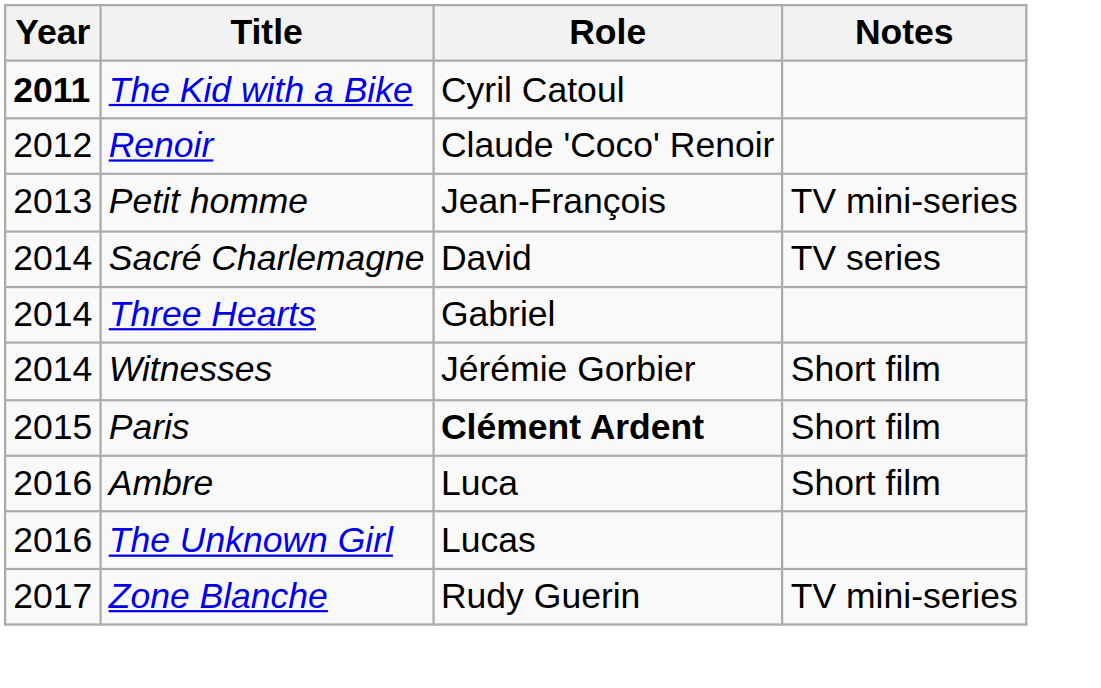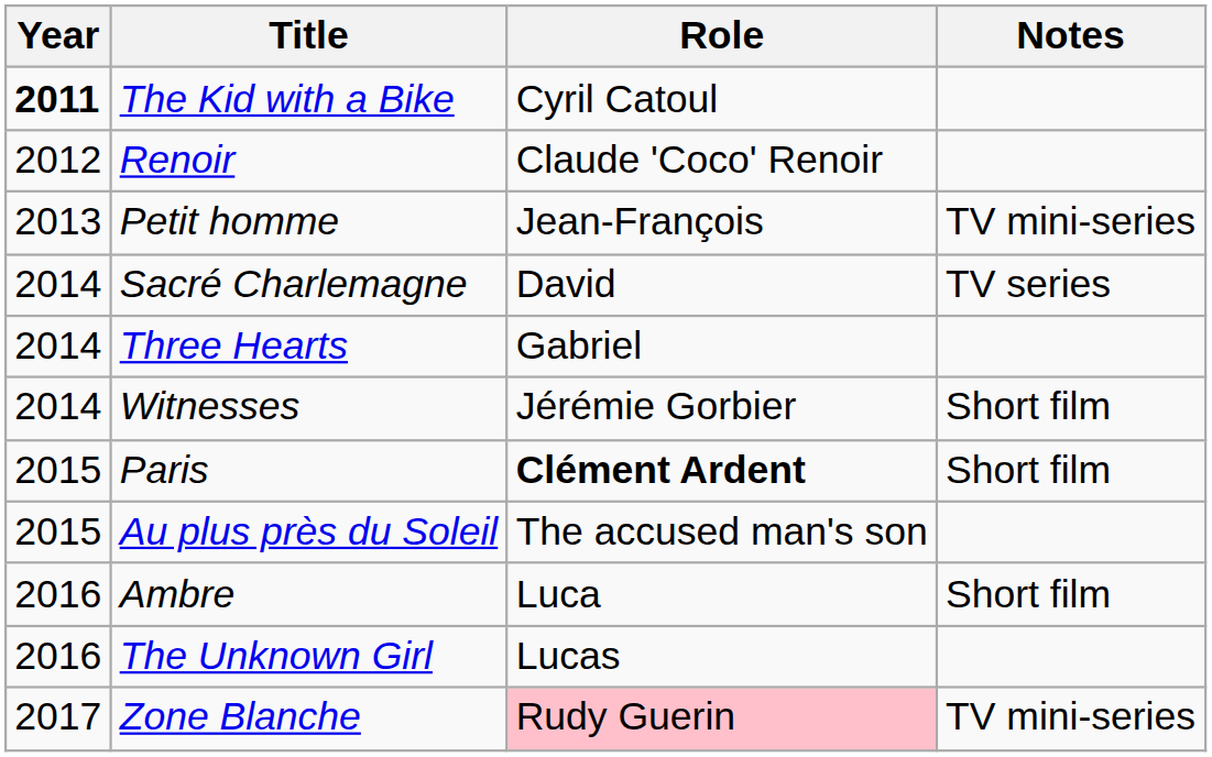+ row: 2015 | Au plus près du Soleil | The accused man's son
Zone Blanche | Role: no background -> pink background
